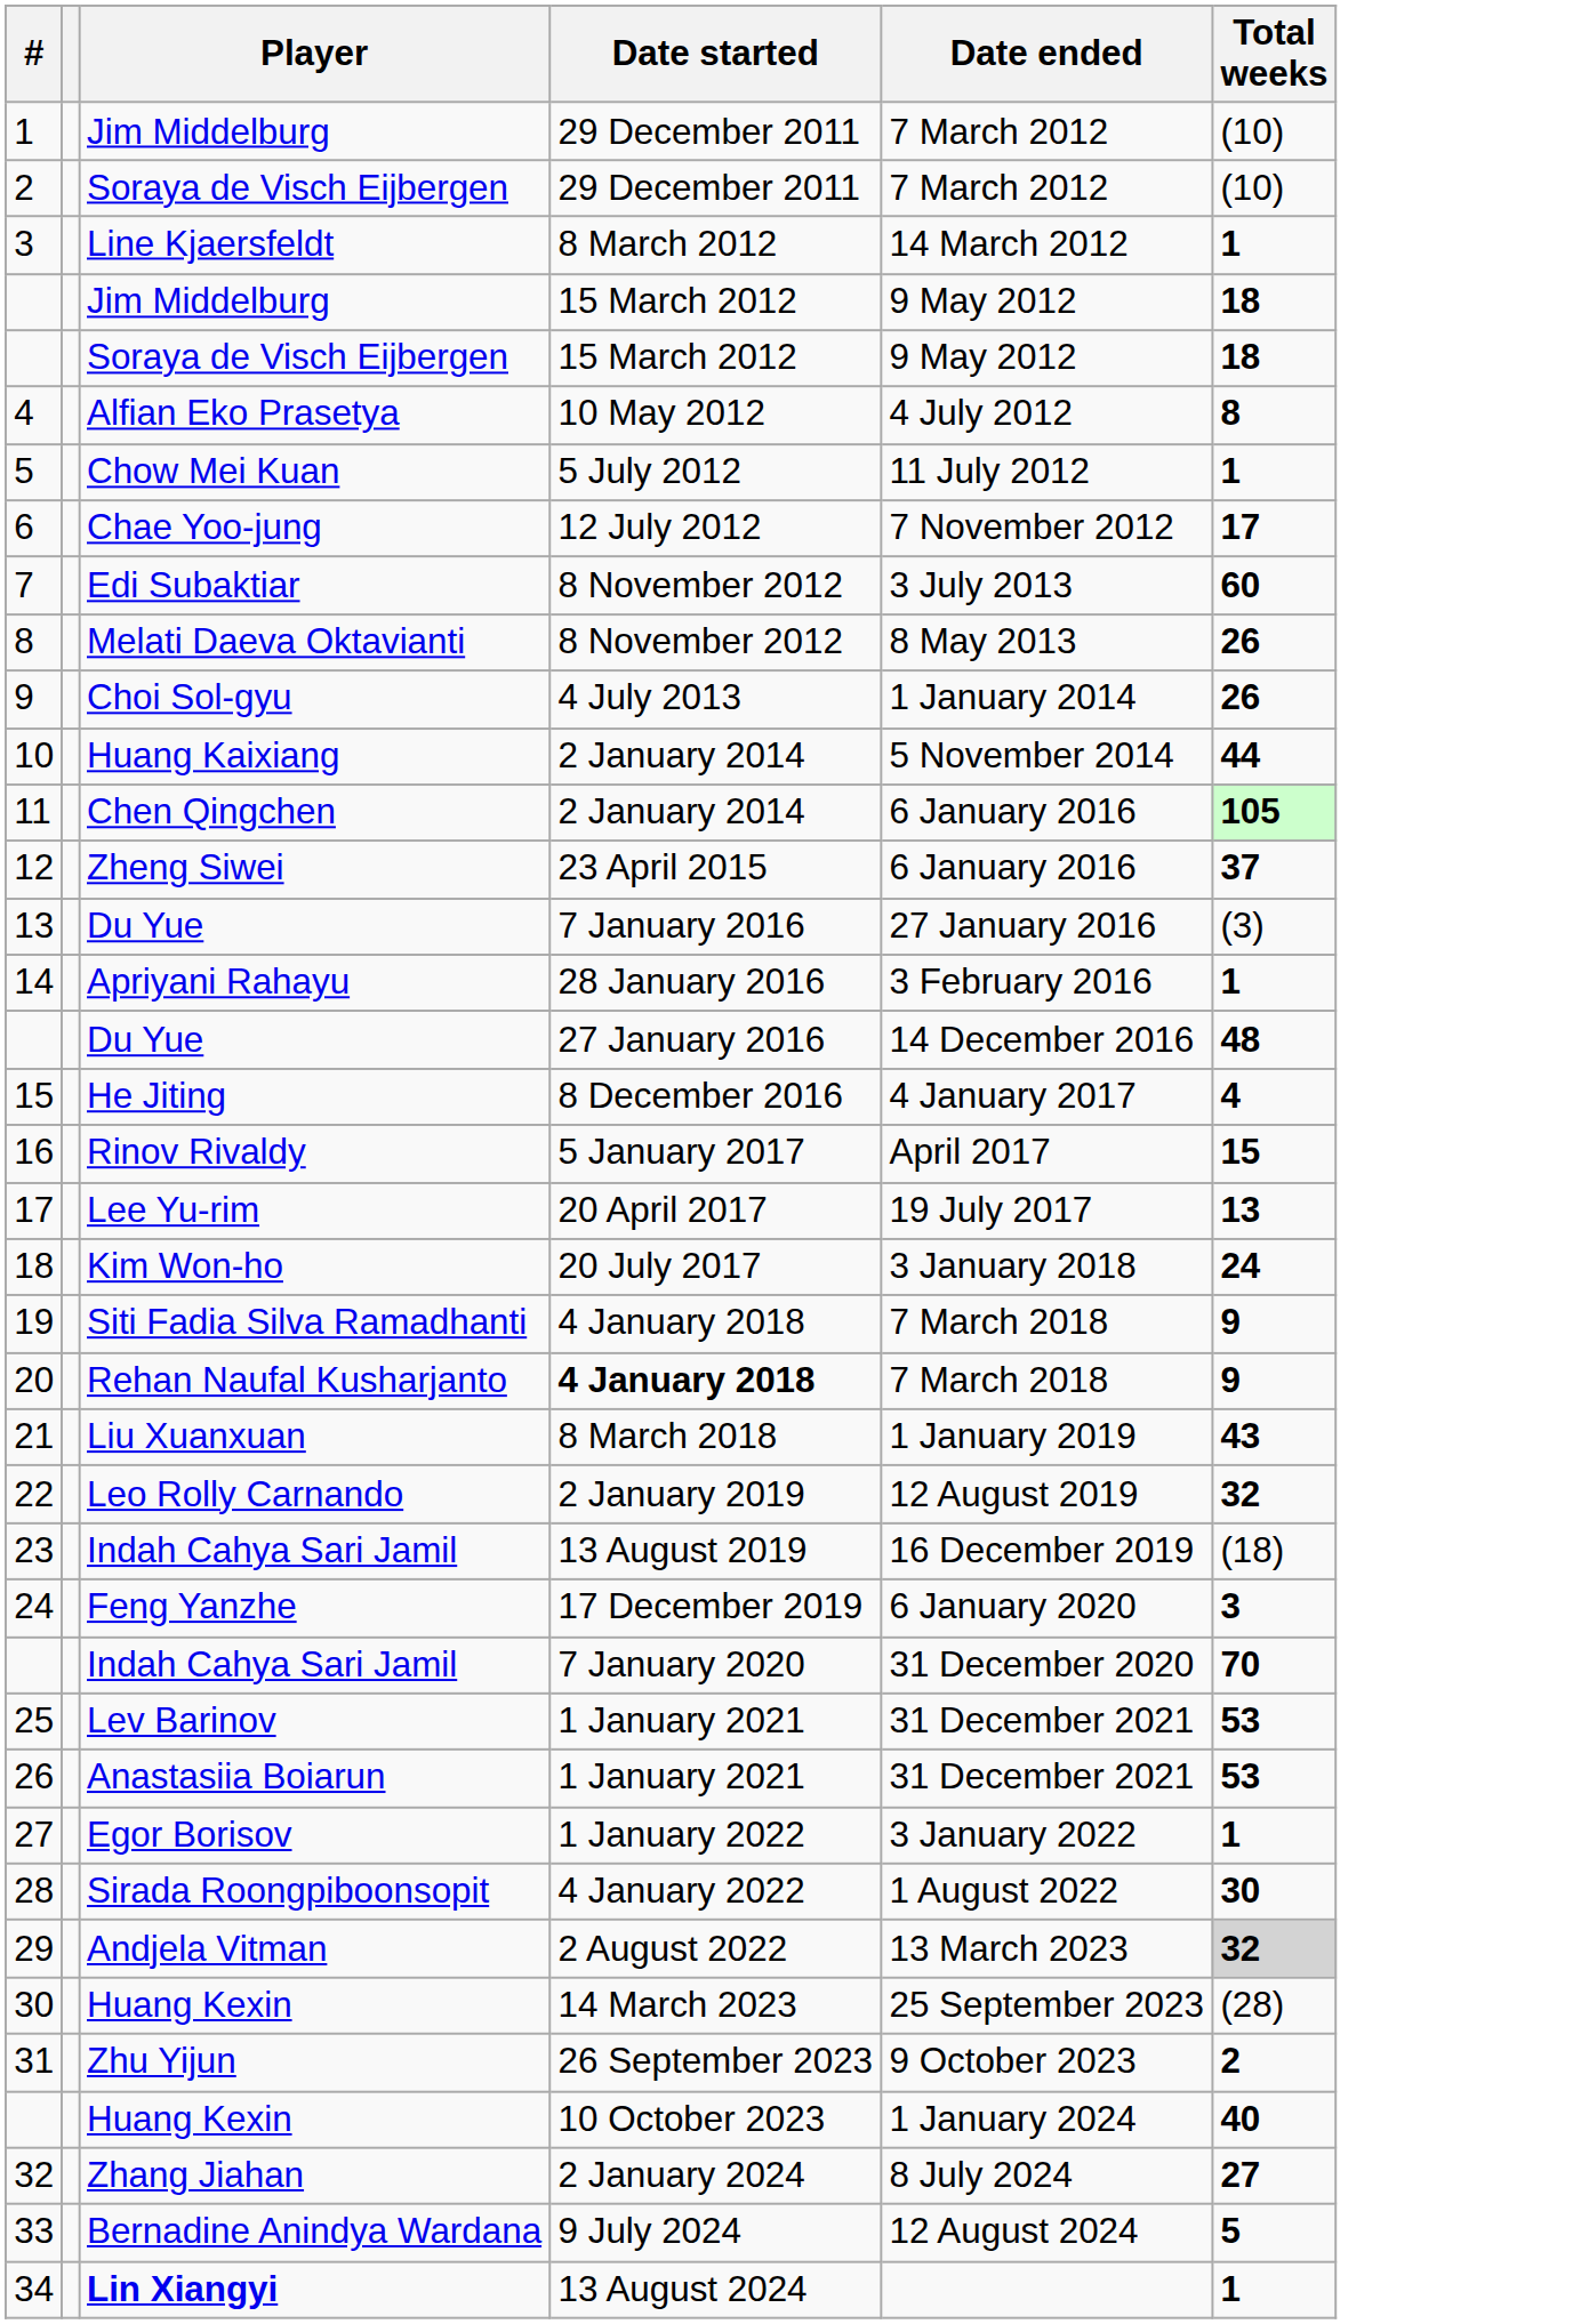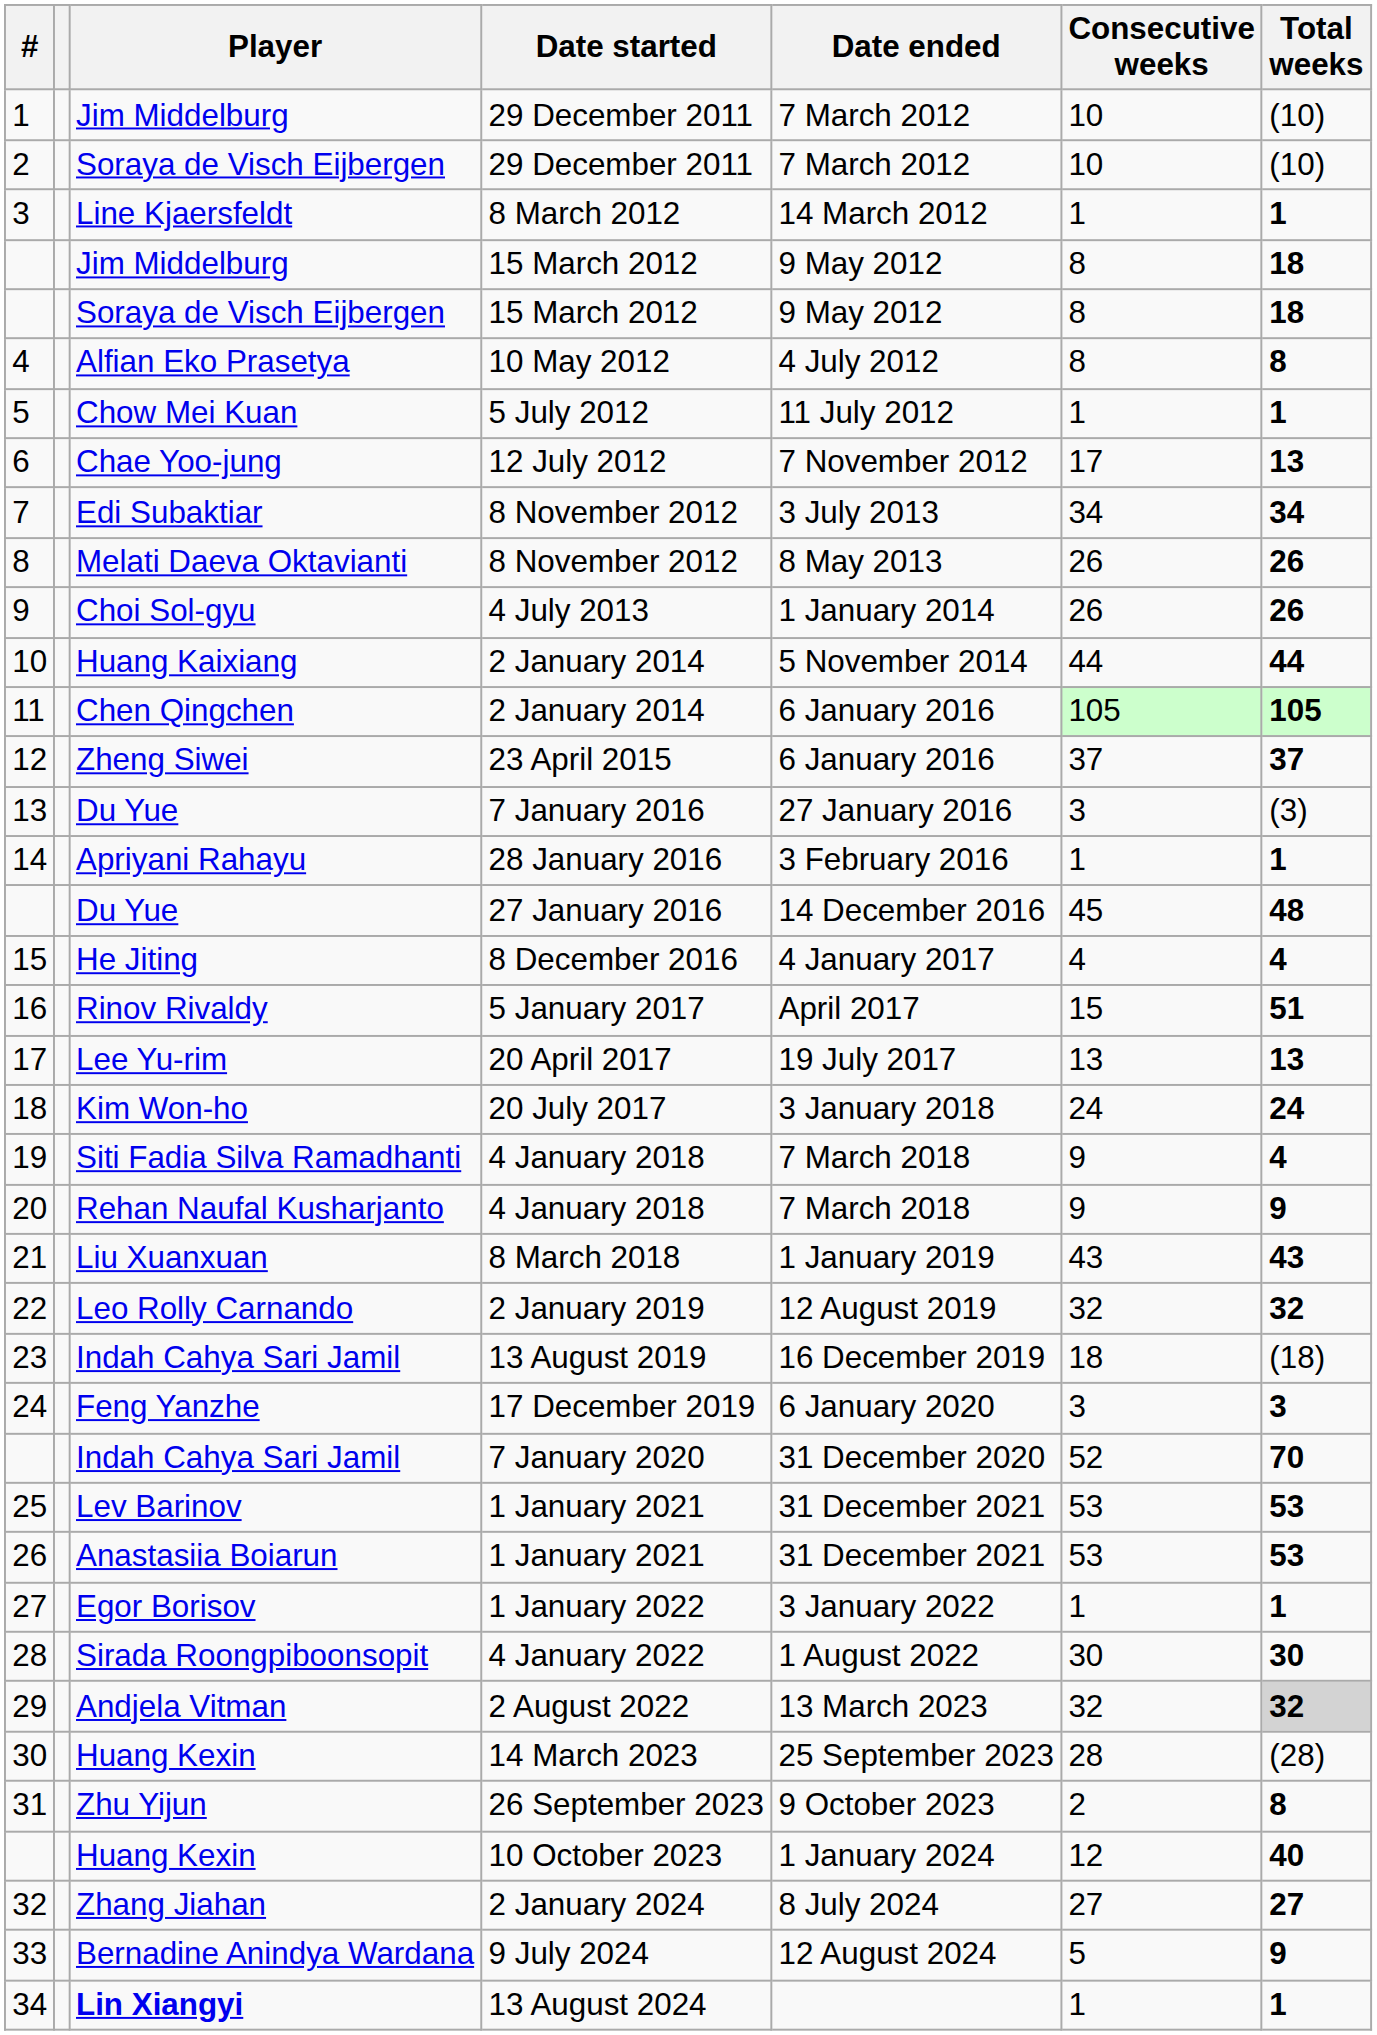+ column: Consecutive weeks | 10 | 10 | 1 | 8 | 8 | 8 | 1 | 17 | 34 | 26 | 26 | 44 | 105 | 37 | 3 | 1 | 45 | 4 | 15 | 13 | 24 | 9 | 9 | 43 | 32 | 18 | 3 | 52 | 53 | 53 | 1 | 30 | 32 | 28 | 2 | 12 | 27 | 5 | 1
6 | Total weeks: 17 -> 13
7 | Total weeks: 60 -> 34
16 | Total weeks: 15 -> 51
19 | Total weeks: 9 -> 4
20 | Date started: bold -> normal
31 | Total weeks: 2 -> 8
33 | Total weeks: 5 -> 9
